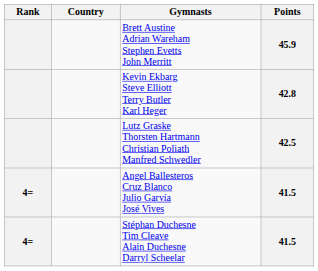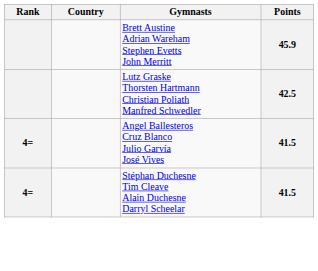- row: Kevin Ekbarg Steve Elliott Terry Butler Karl Heger | 42.8
